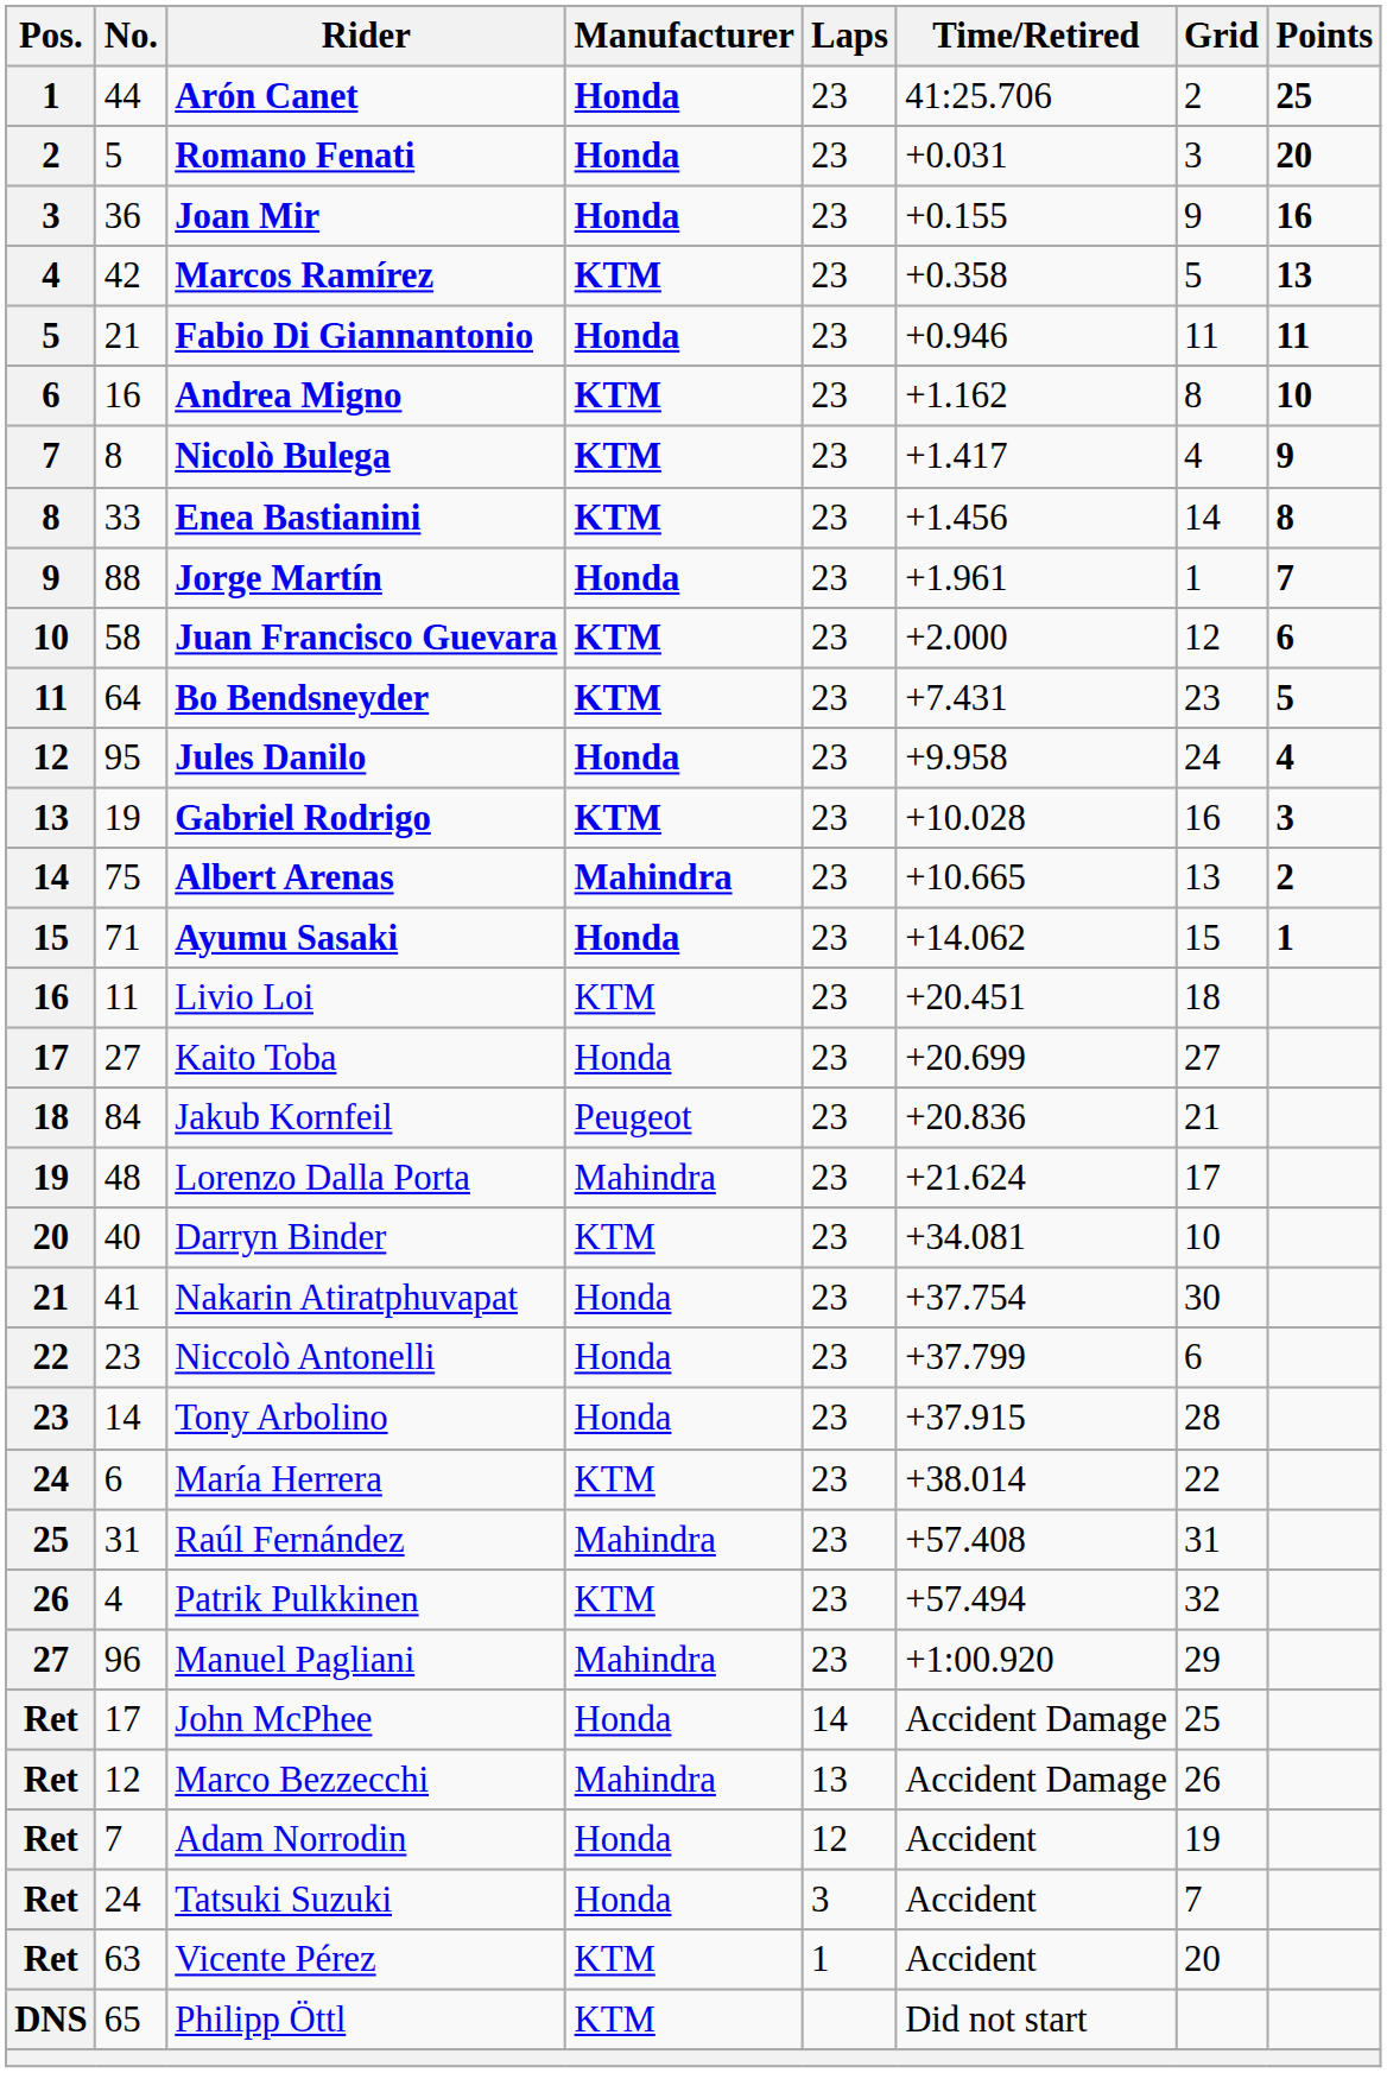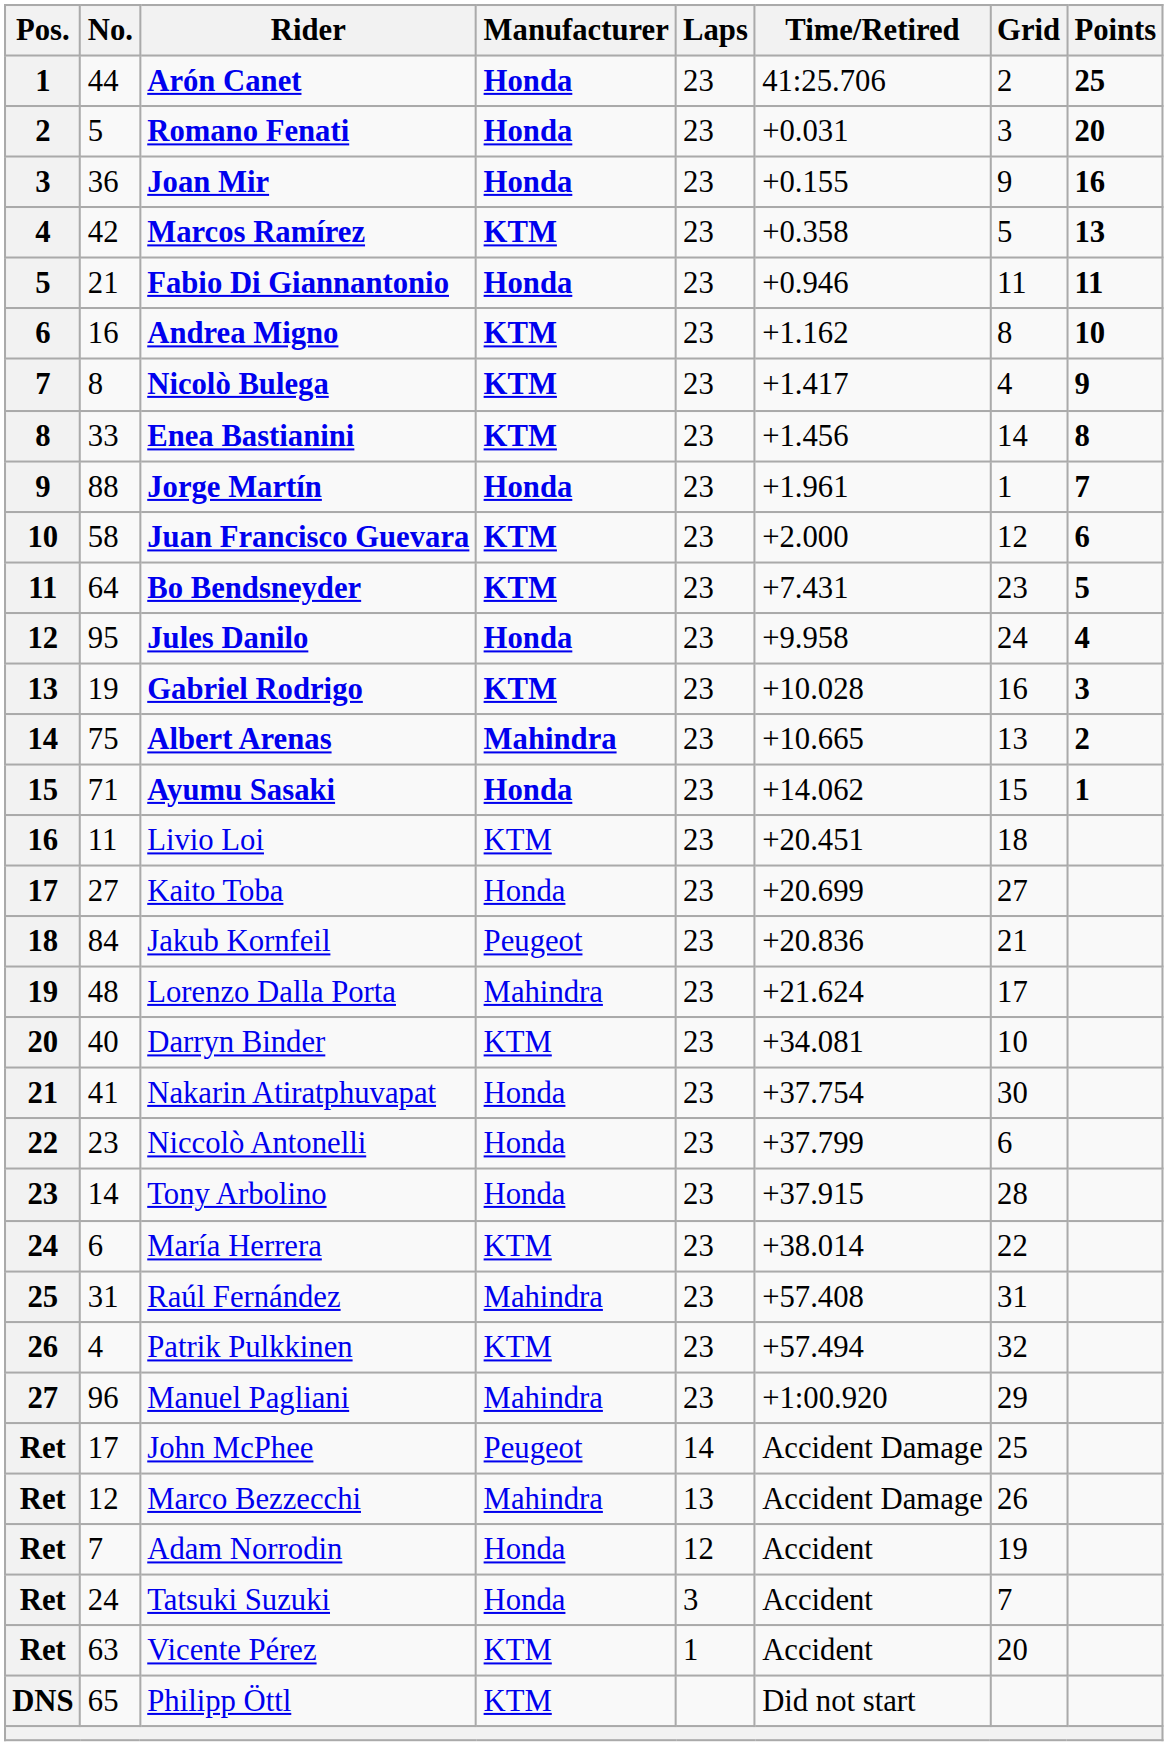John McPhee | Manufacturer: Honda -> Peugeot
